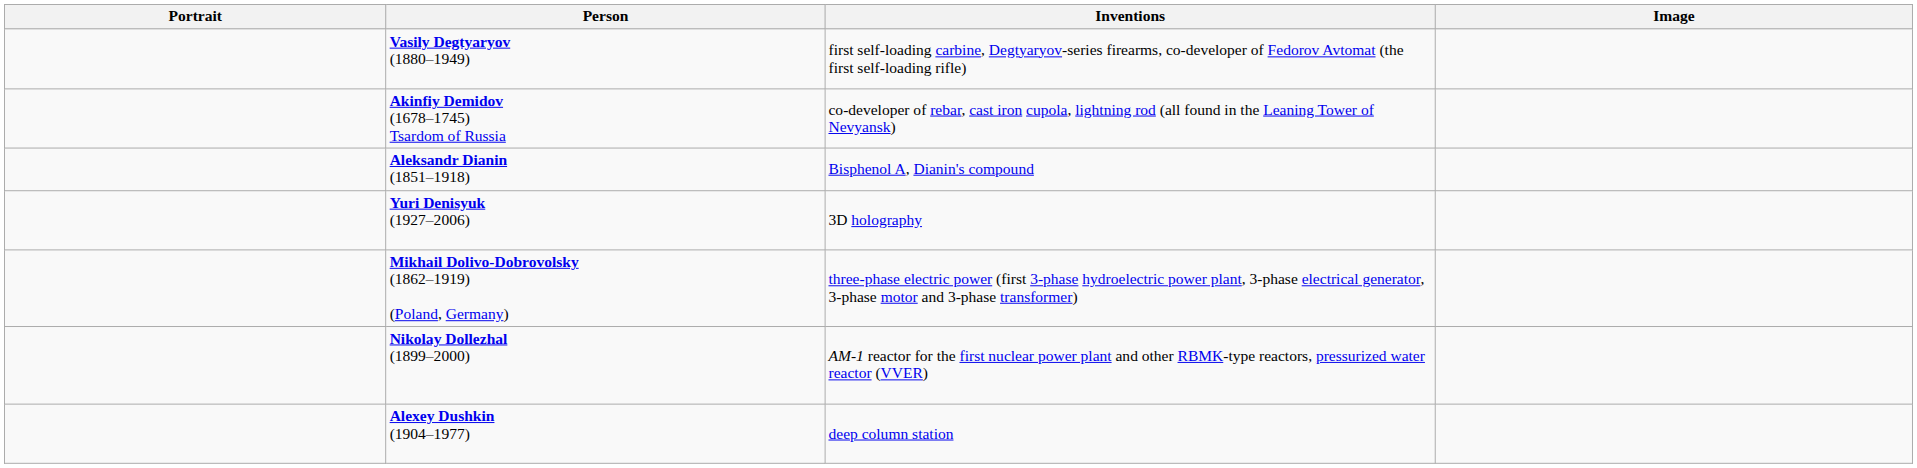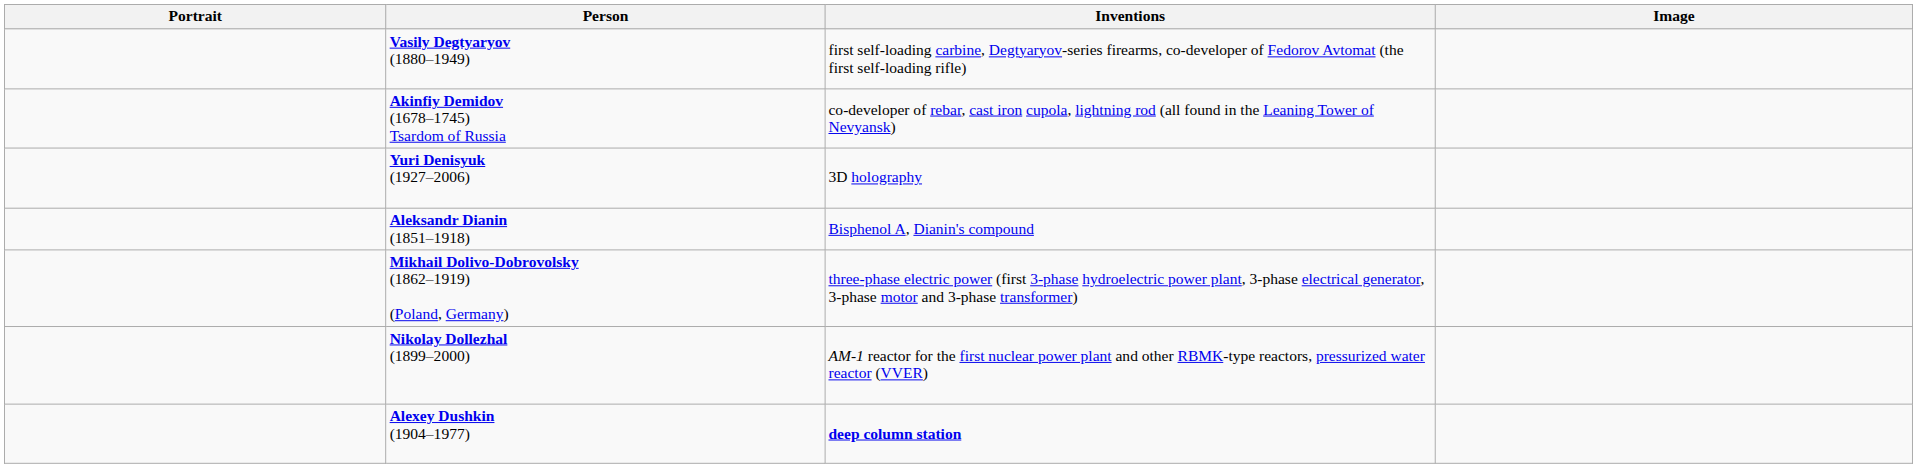rows swapped: Yuri Denisyuk (1927–2006) <-> Aleksandr Dianin (1851–1918)
Alexey Dushkin (1904–1977) | Inventions: normal -> bold
